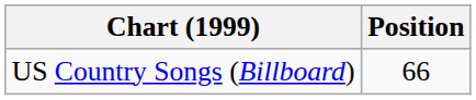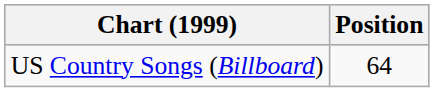US Country Songs (Billboard) | Position: 66 -> 64
